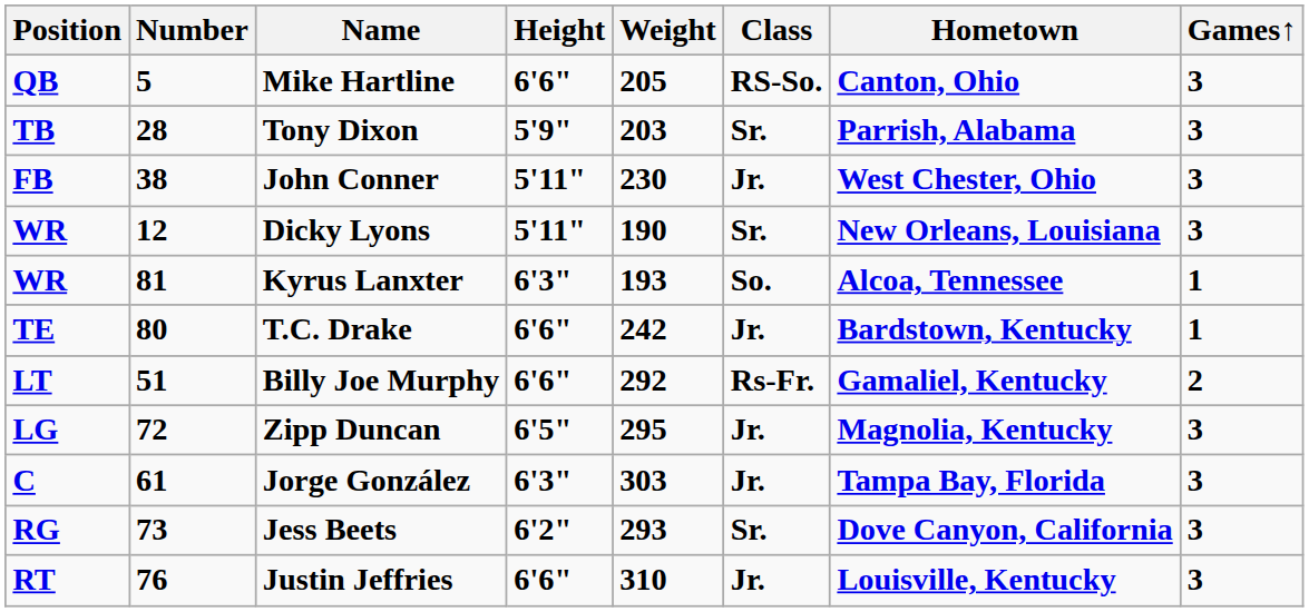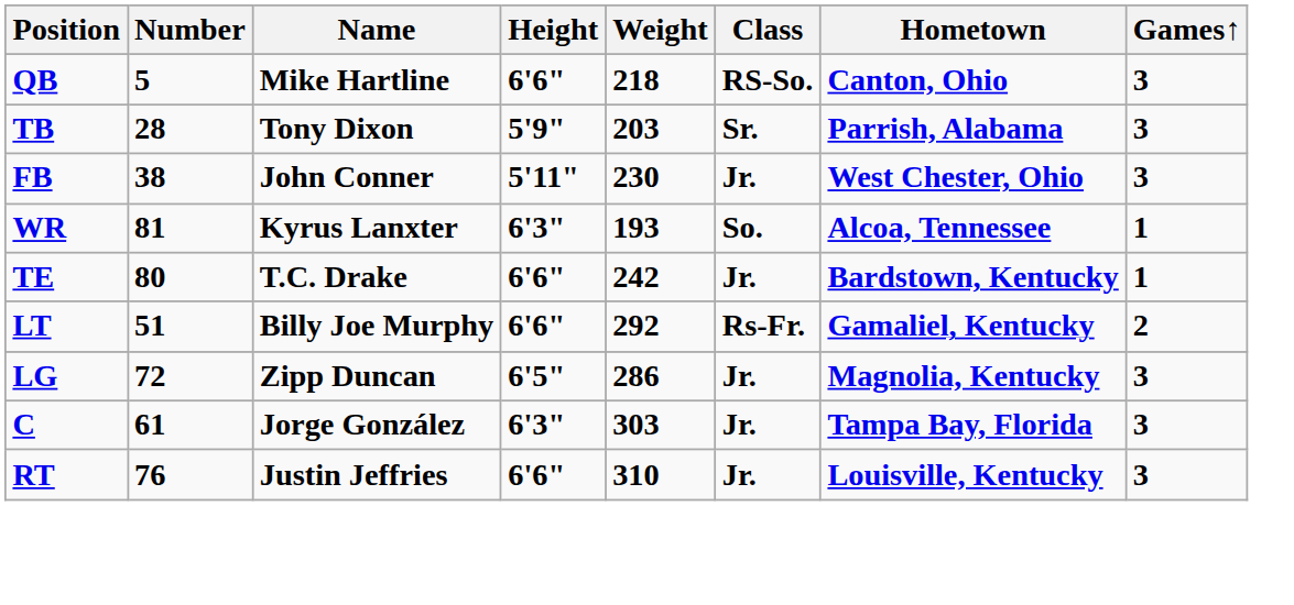Mike Hartline | Weight: 205 -> 218
- row: WR | 12 | Dicky Lyons | 5'11" | 190 | Sr. | New Orleans, Louisiana | 3
Zipp Duncan | Weight: 295 -> 286
- row: RG | 73 | Jess Beets | 6'2" | 293 | Sr. | Dove Canyon, California | 3
